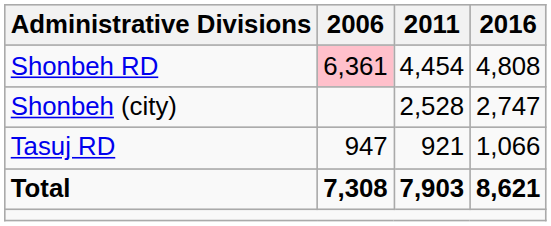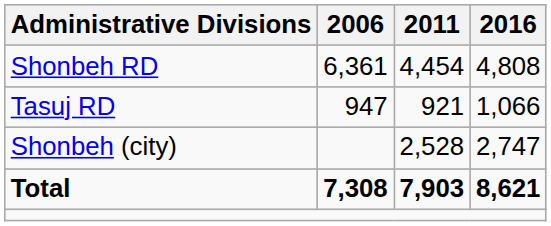Shonbeh RD | 2006: pink background -> no background
rows swapped: Tasuj RD <-> Shonbeh (city)
